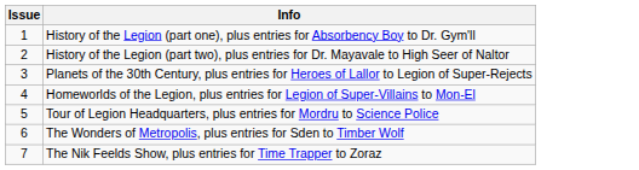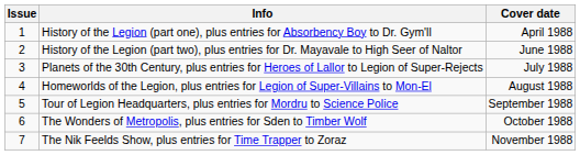+ column: Cover date | April 1988 | June 1988 | July 1988 | August 1988 | September 1988 | October 1988 | November 1988
